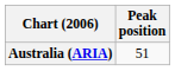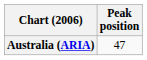Australia (ARIA) | Peak position: 51 -> 47
